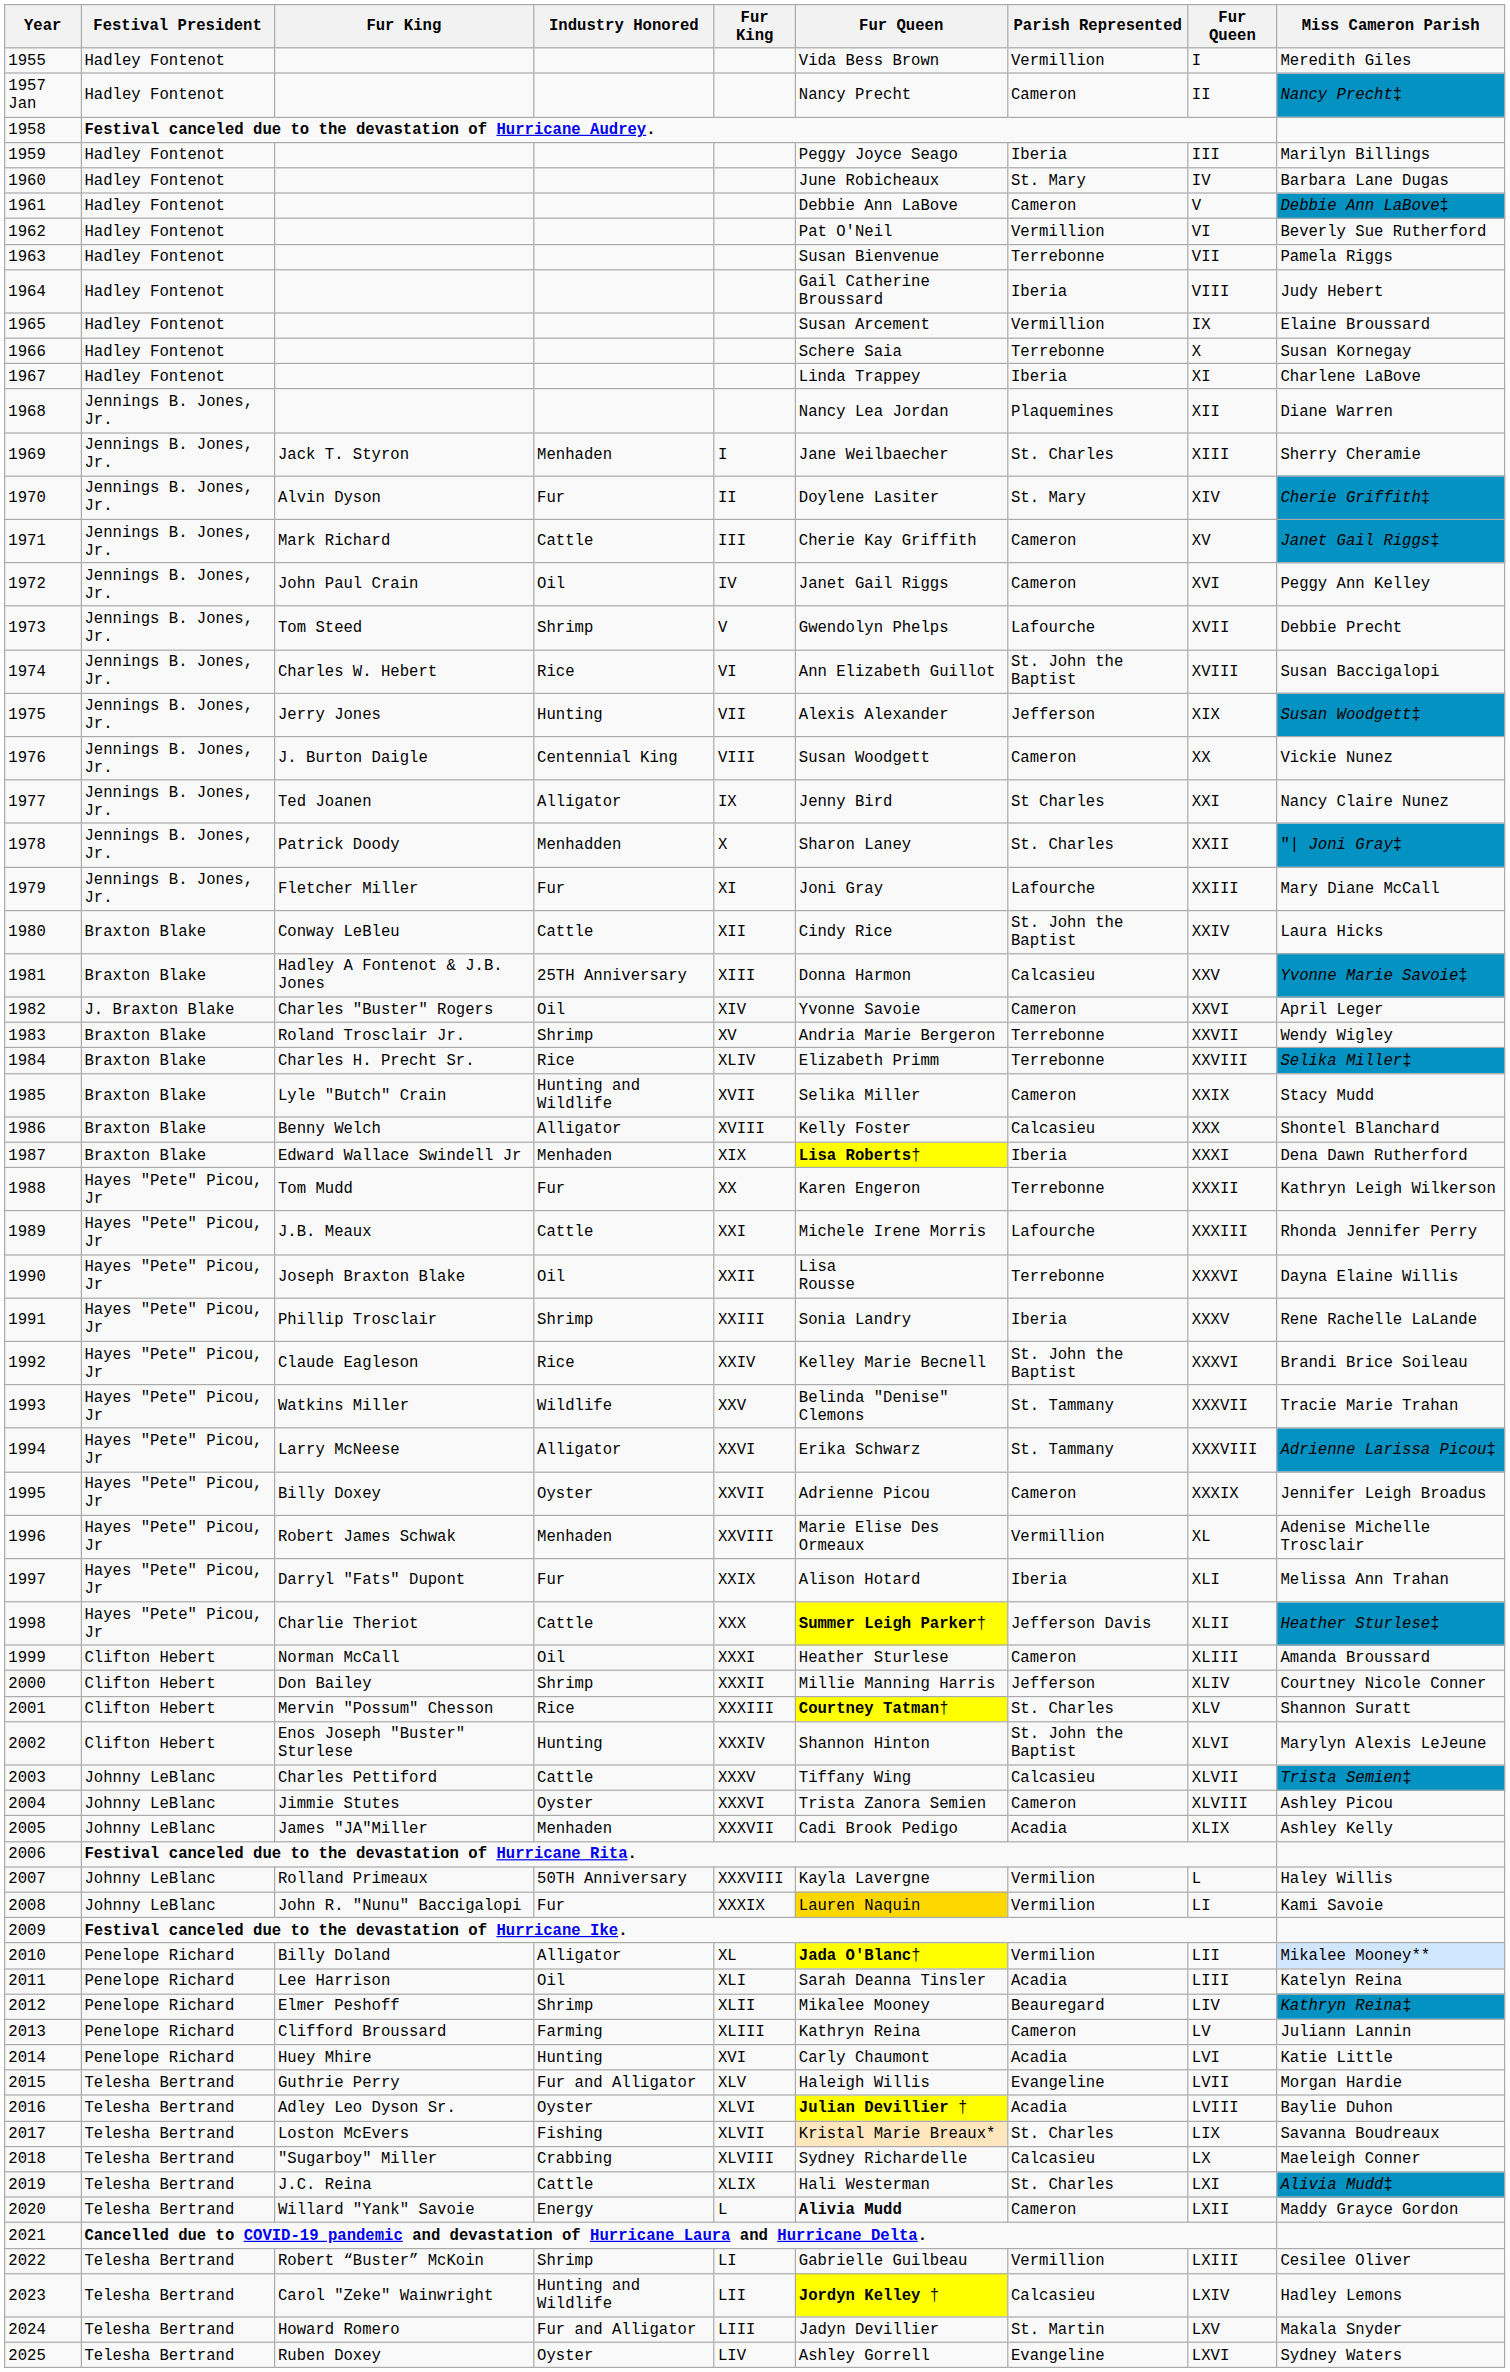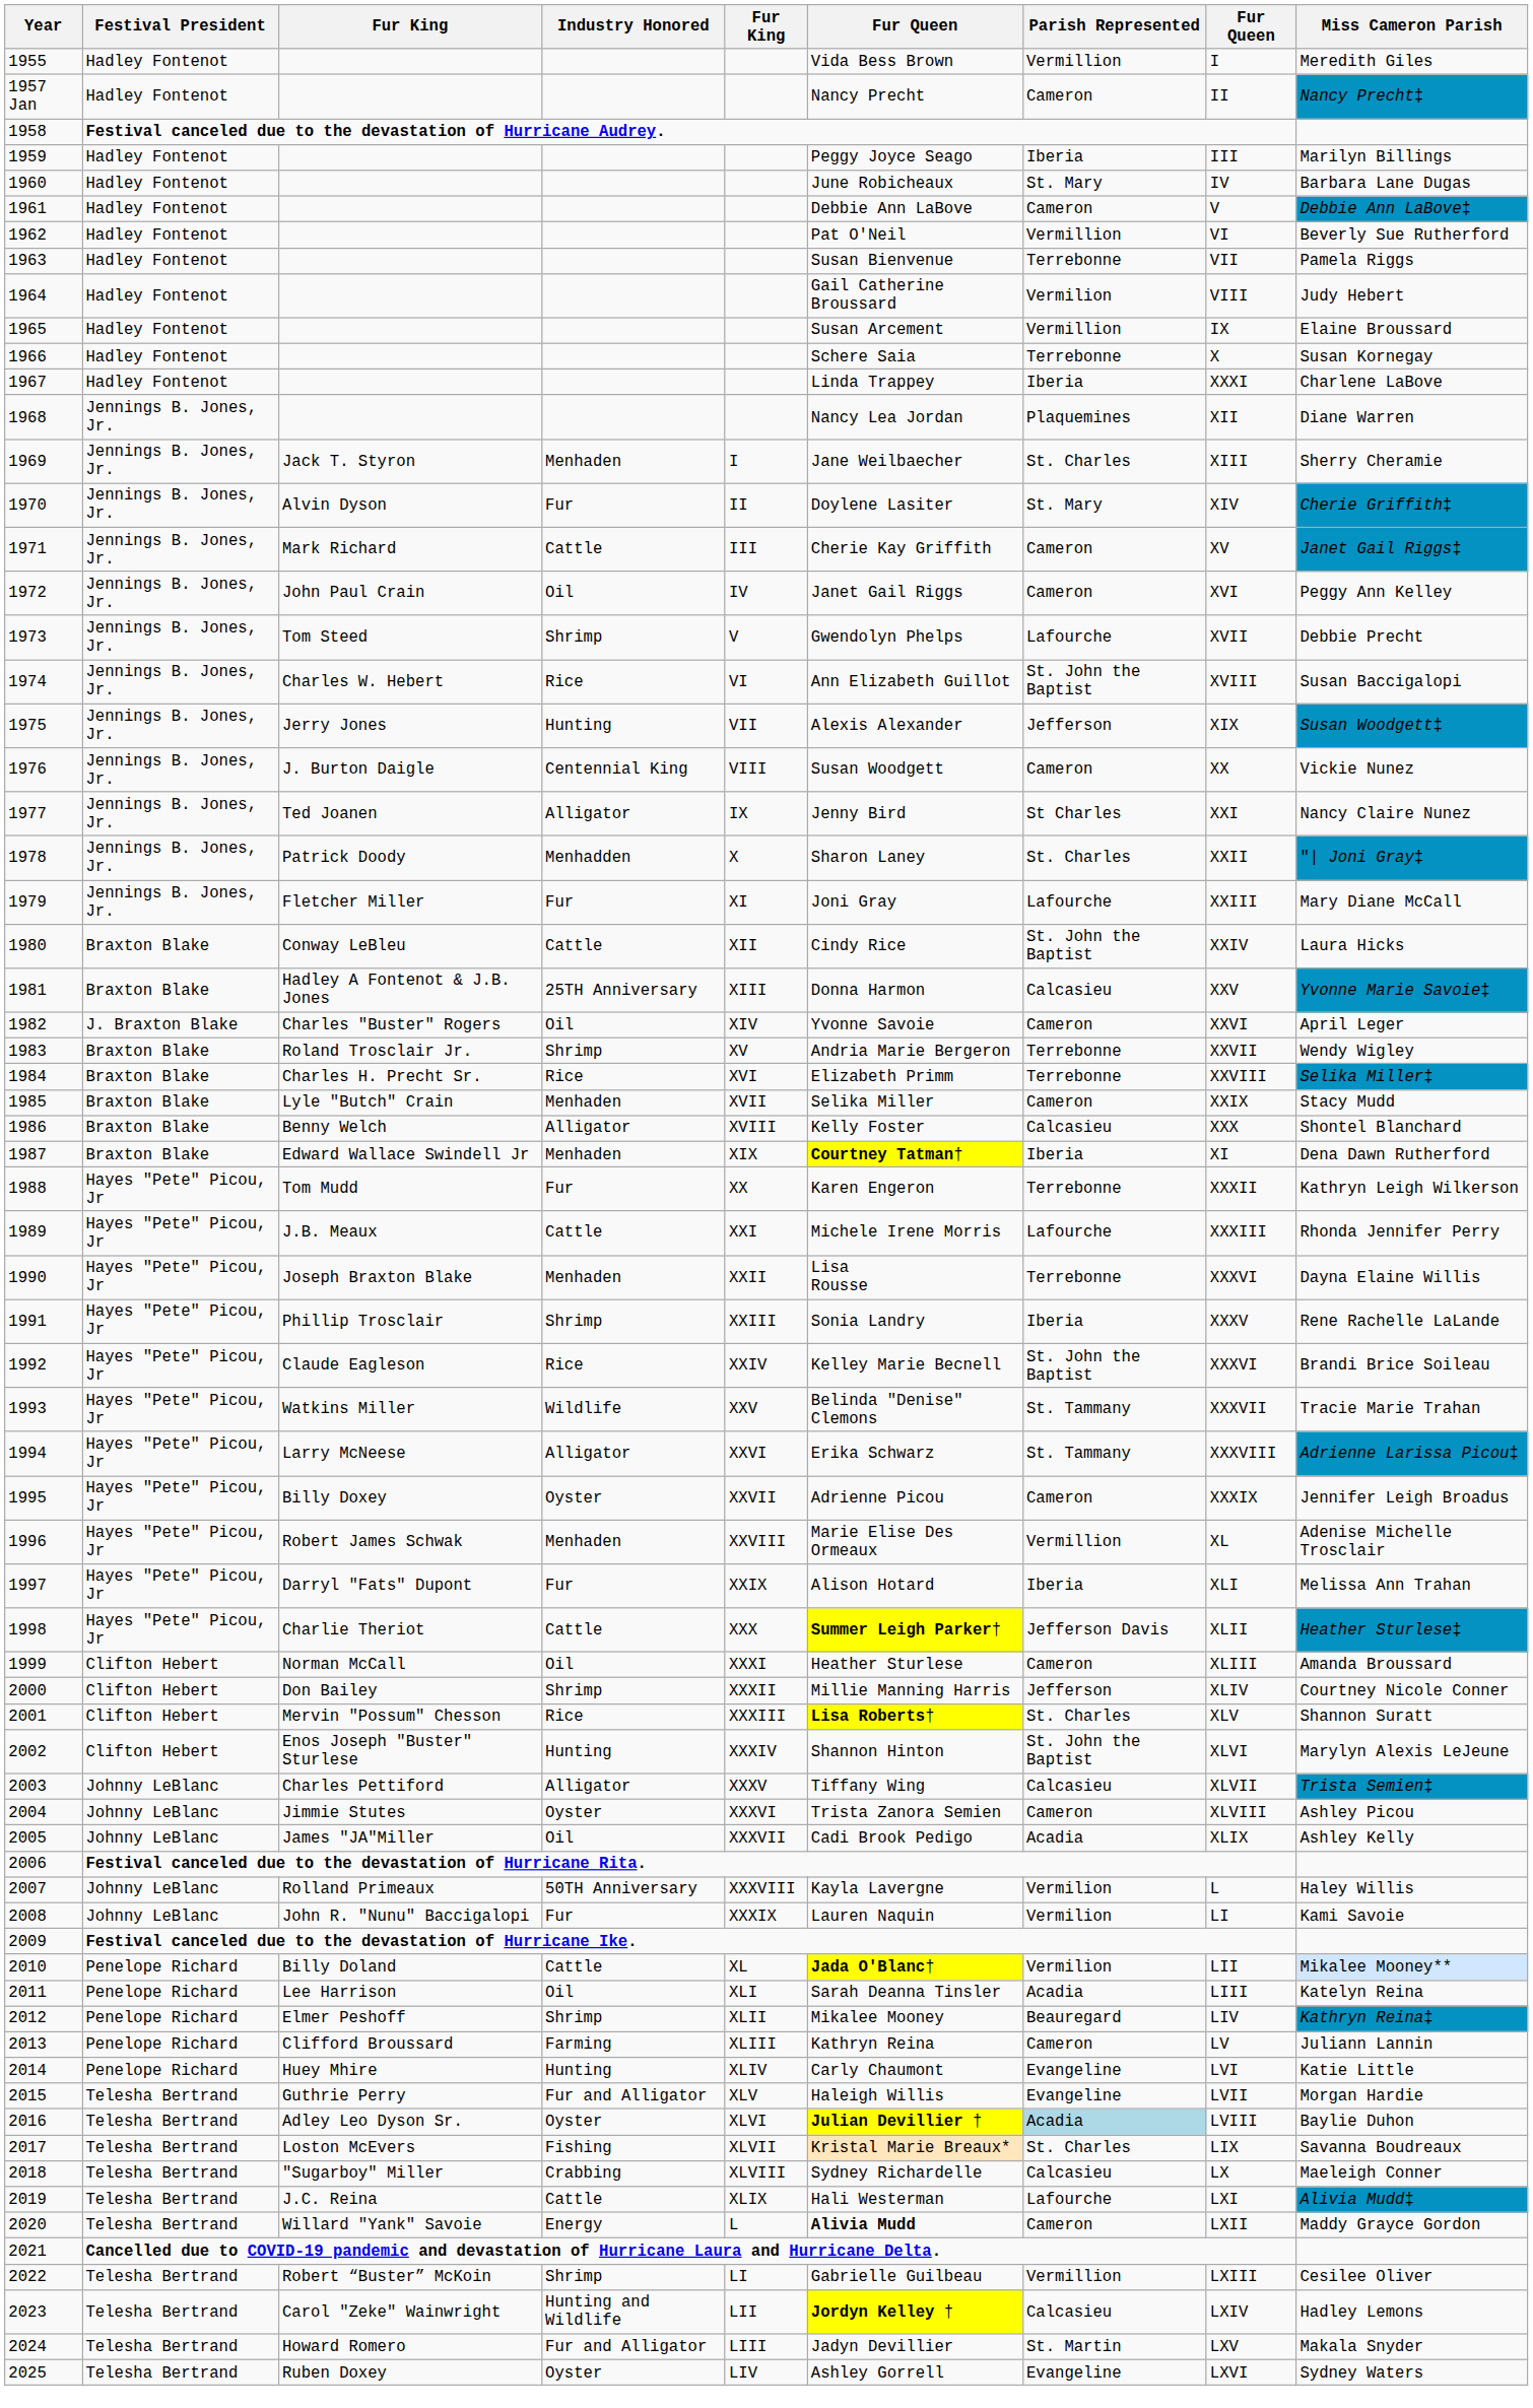1964 | Parish Represented: Iberia -> Vermilion
1967 | column 8: XI -> XXXI
1984 | column 5: XLIV -> XVI
1985 | Industry Honored: Hunting and Wildlife -> Menhaden
1987 | column 6: Lisa Roberts† -> Courtney Tatman†
1987 | column 8: XXXI -> XI
1990 | Industry Honored: Oil -> Menhaden
2001 | column 6: Courtney Tatman† -> Lisa Roberts†
2003 | Industry Honored: Cattle -> Alligator
2005 | Industry Honored: Menhaden -> Oil
2008 | column 6: gold background -> no background
2010 | Industry Honored: Alligator -> Cattle
2014 | column 5: XVI -> XLIV
2014 | Parish Represented: Acadia -> Evangeline
2016 | Parish Represented: no background -> lightblue background
2019 | Parish Represented: St. Charles -> Lafourche
